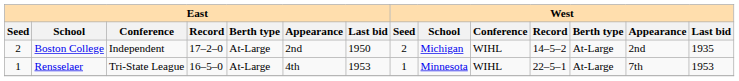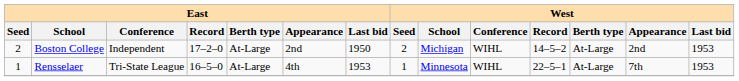Boston College | West / Last bid: 1935 -> 1953
